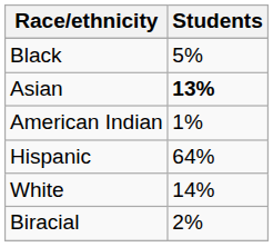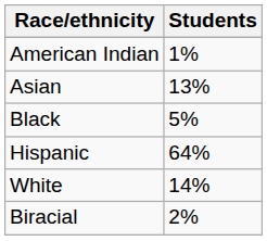rows swapped: American Indian <-> Black
Asian | Students: bold -> normal
